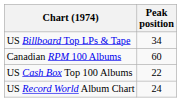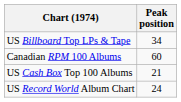US Cash Box Top 100 Albums | Peak position: 22 -> 21
